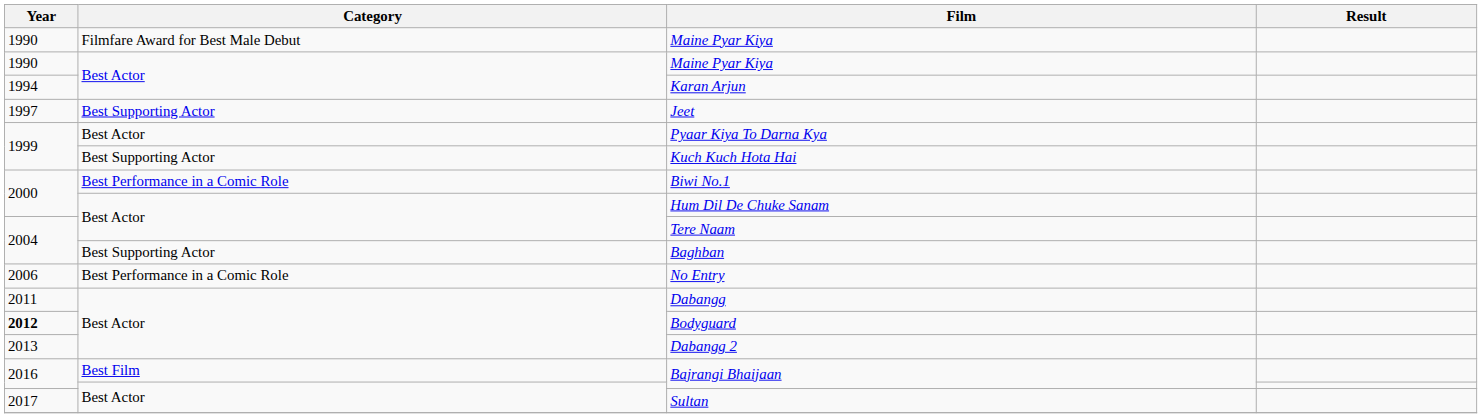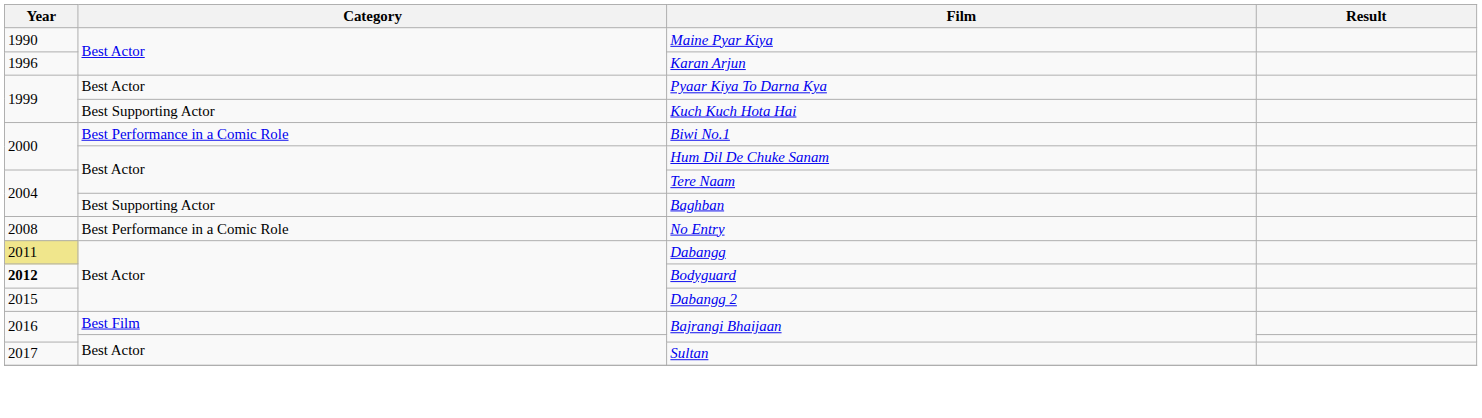- row: 1990 | Filmfare Award for Best Male Debut | Maine Pyar Kiya
Karan Arjun | Year: 1994 -> 1996
- row: 1997 | Best Supporting Actor | Jeet
No Entry | Year: 2006 -> 2008
Dabangg | Year: no background -> khaki background
Dabangg 2 | Year: 2013 -> 2015
